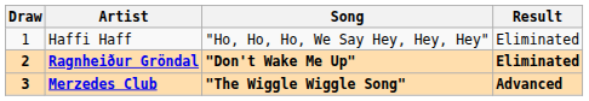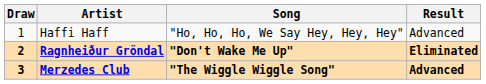Haffi Haff | Result: Eliminated -> Advanced
